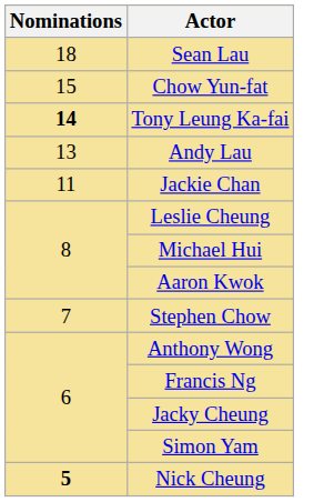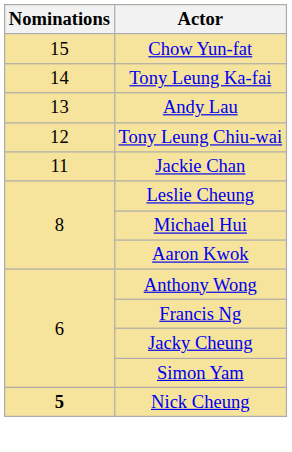- row: 18 | Sean Lau
Tony Leung Ka-fai | Nominations: bold -> normal
+ row: 12 | Tony Leung Chiu-wai
- row: 7 | Stephen Chow
